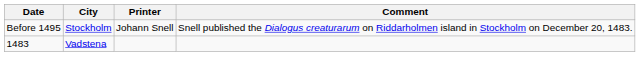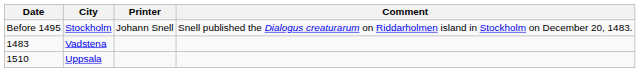+ row: 1510 | Uppsala
